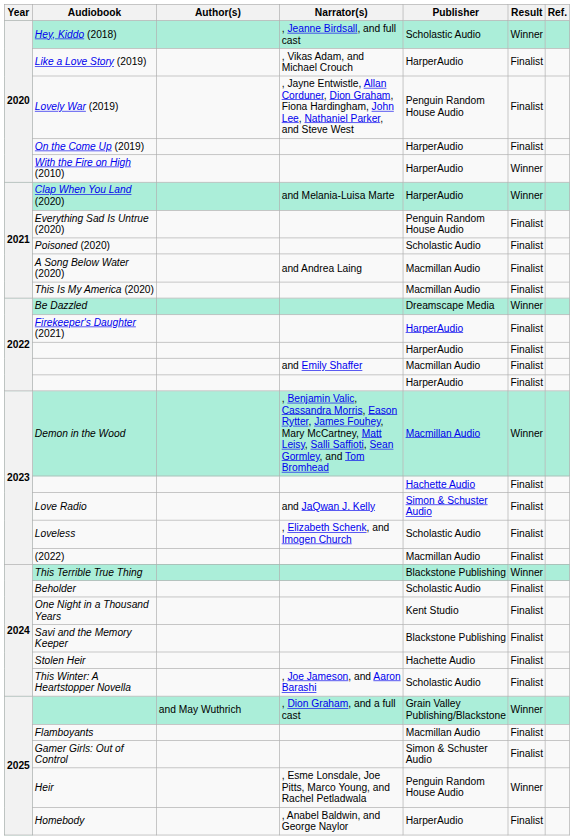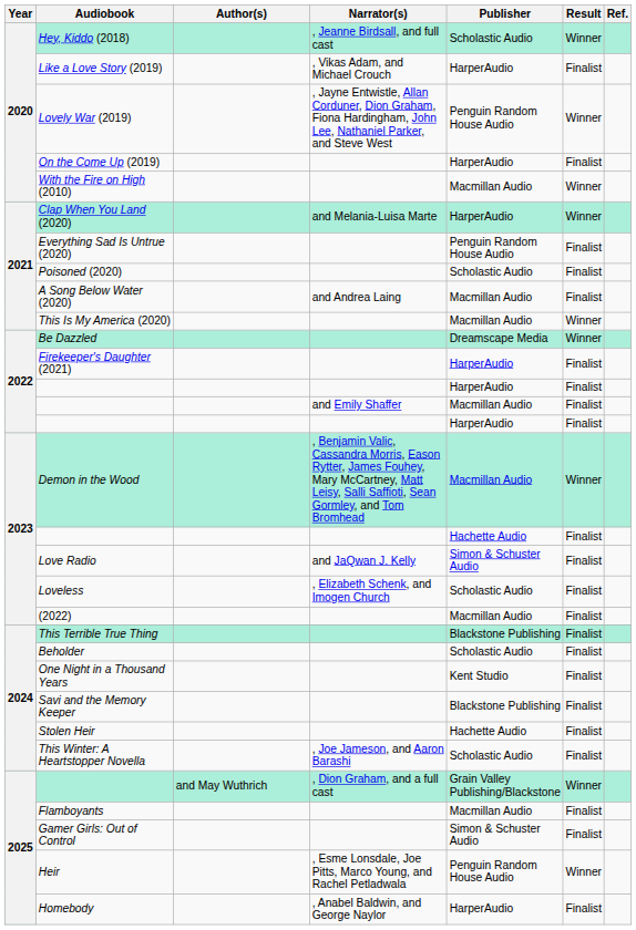Lovely War (2019) | Result: Finalist -> Winner
With the Fire on High (2010) | Publisher: HarperAudio -> Macmillan Audio
This Is My America (2020) | Result: Finalist -> Winner
This Terrible True Thing | Result: Winner -> Finalist
